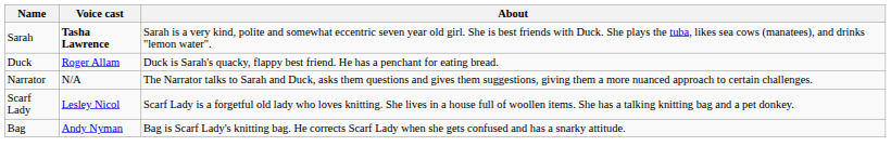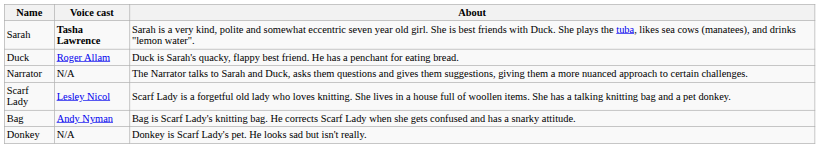+ row: Donkey | N/A | Donkey is Scarf Lady's pet. He looks sad but isn't really.
